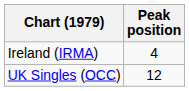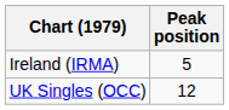Ireland (IRMA) | Peak position: 4 -> 5
